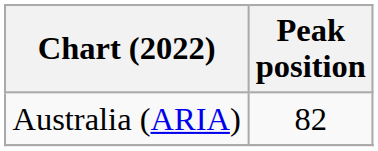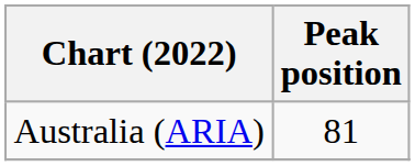Australia (ARIA) | Peak position: 82 -> 81
